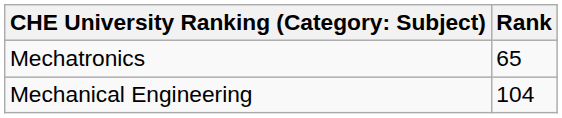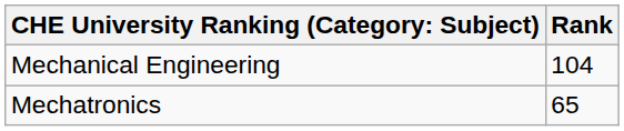rows swapped: Mechatronics <-> Mechanical Engineering
